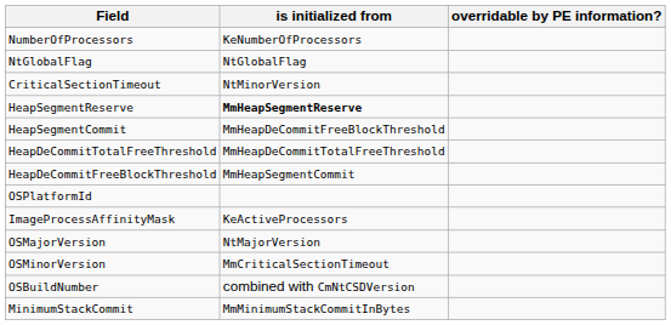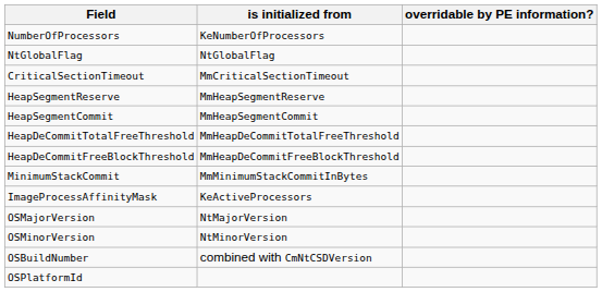CriticalSectionTimeout | is initialized from: NtMinorVersion -> MmCriticalSectionTimeout
HeapSegmentReserve | is initialized from: bold -> normal
HeapSegmentCommit | is initialized from: MmHeapDeCommitFreeBlockThreshold -> MmHeapSegmentCommit
HeapDeCommitFreeBlockThreshold | is initialized from: MmHeapSegmentCommit -> MmHeapDeCommitFreeBlockThreshold
rows swapped: MinimumStackCommit <-> OSPlatformId
OSMinorVersion | is initialized from: MmCriticalSectionTimeout -> NtMinorVersion
